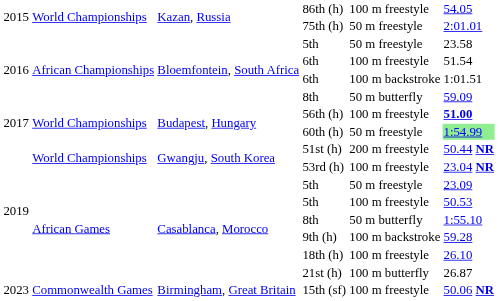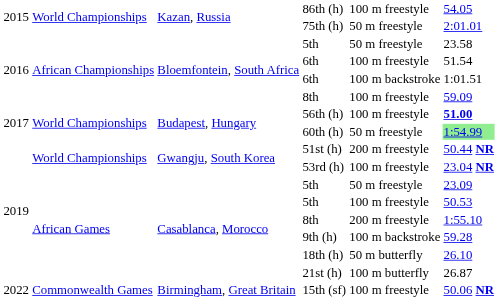Bloemfontein, South Africa / 8th | column 5: 50 m butterfly -> 100 m freestyle
Casablanca, Morocco / 8th | column 5: 50 m butterfly -> 200 m freestyle
18th (h) | column 5: 100 m freestyle -> 50 m butterfly
15th (sf) | column 1: 2023 -> 2022
